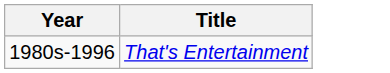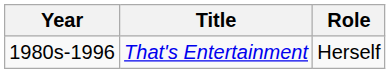+ column: Role | Herself
